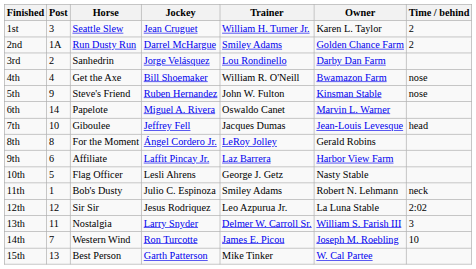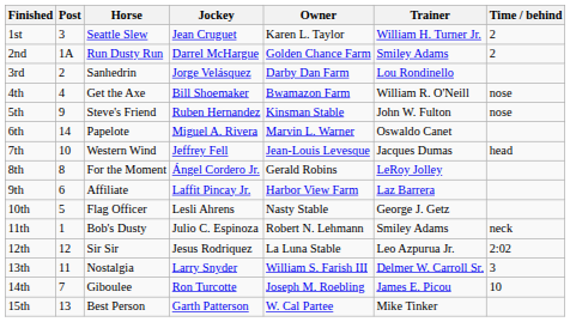columns swapped: Trainer <-> Owner
7th | Horse: Giboulee -> Western Wind
14th | Horse: Western Wind -> Giboulee
